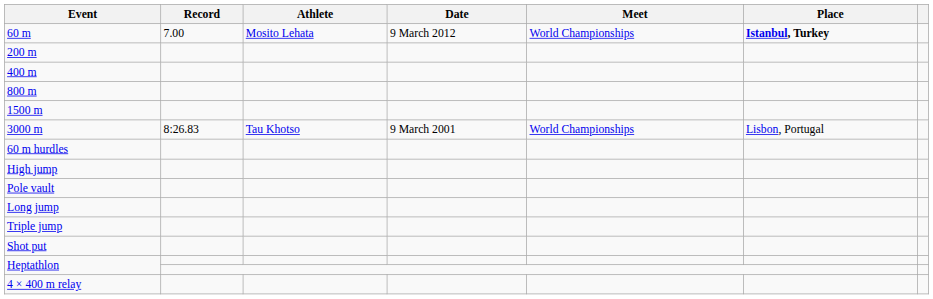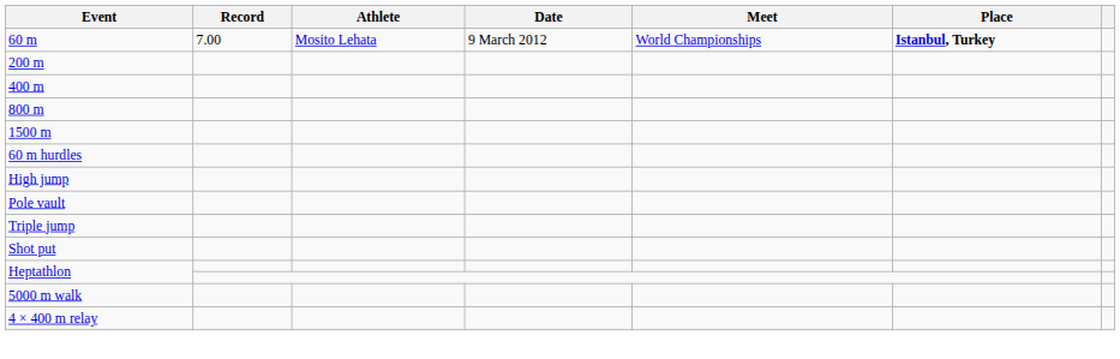- row: 3000 m | 8:26.83 | Tau Khotso | 9 March 2001 | World Championships | Lisbon, Portugal
- row: Long jump
+ row: 5000 m walk
